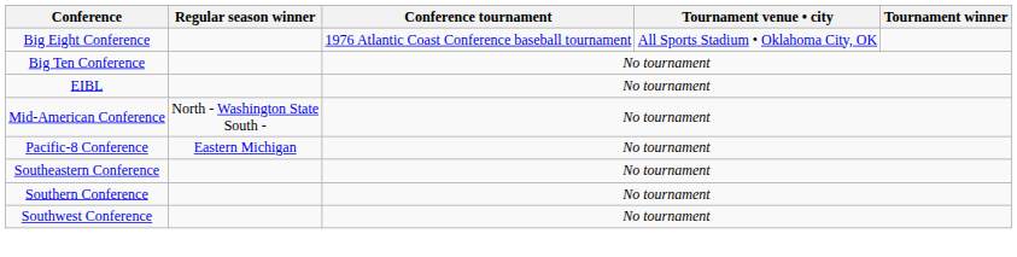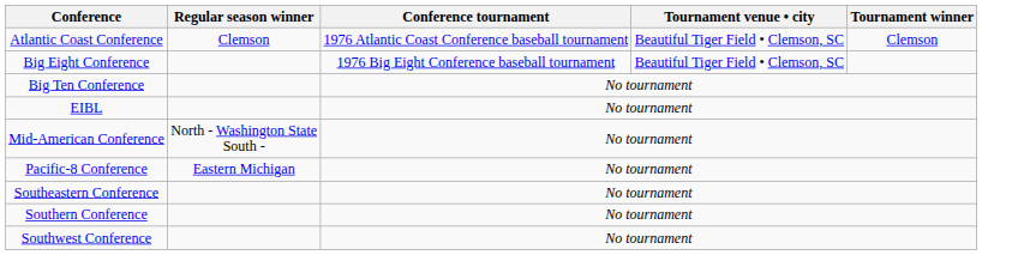+ row: Atlantic Coast Conference | Clemson | 1976 Atlantic Coast Conference baseball tournament | Beautiful Tiger Field • Clemson, SC | Clemson
Big Eight Conference | Conference tournament: 1976 Atlantic Coast Conference baseball tournament -> 1976 Big Eight Conference baseball tournament
Big Eight Conference | Tournament venue • city: All Sports Stadium • Oklahoma City, OK -> Beautiful Tiger Field • Clemson, SC
